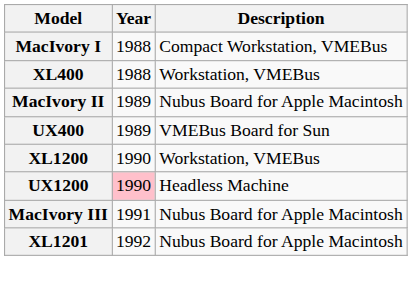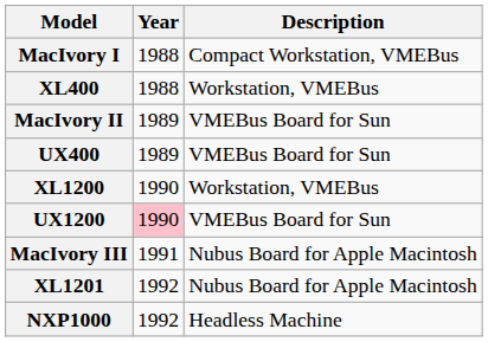MacIvory II | Description: Nubus Board for Apple Macintosh -> VMEBus Board for Sun
UX1200 | Description: Headless Machine -> VMEBus Board for Sun
+ row: NXP1000 | 1992 | Headless Machine
